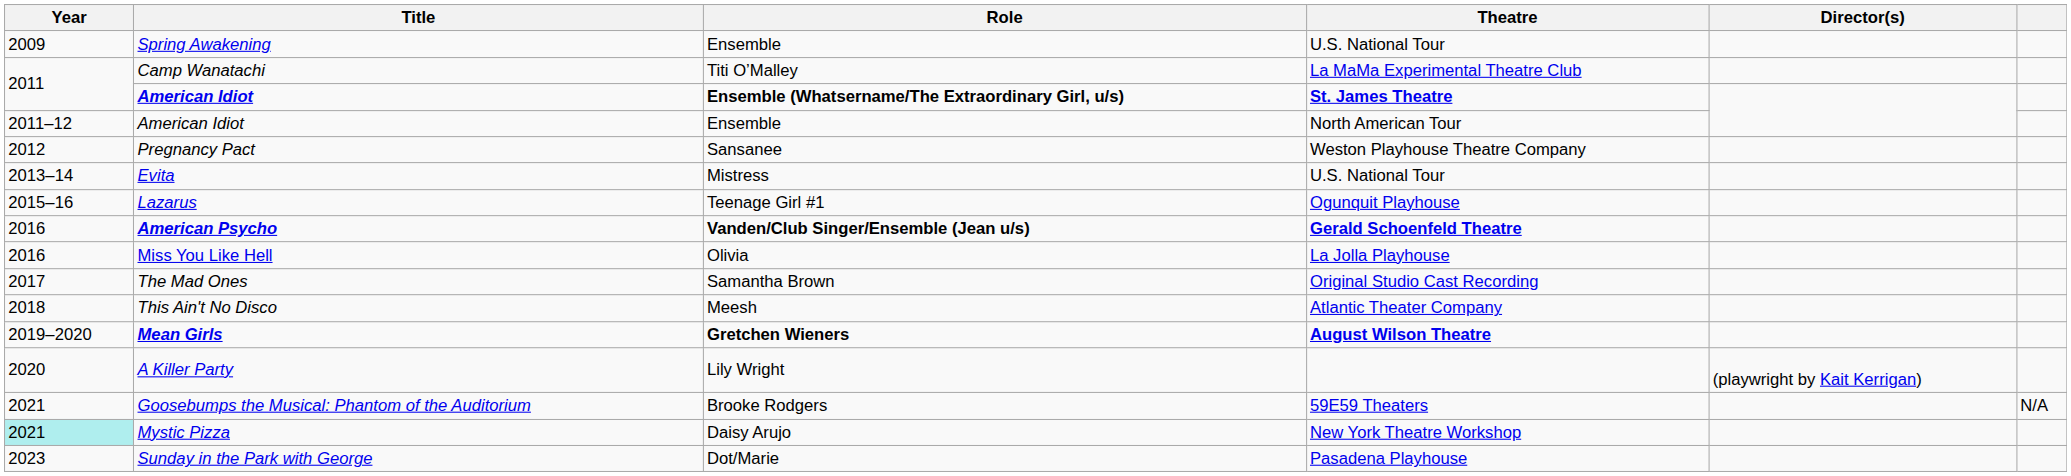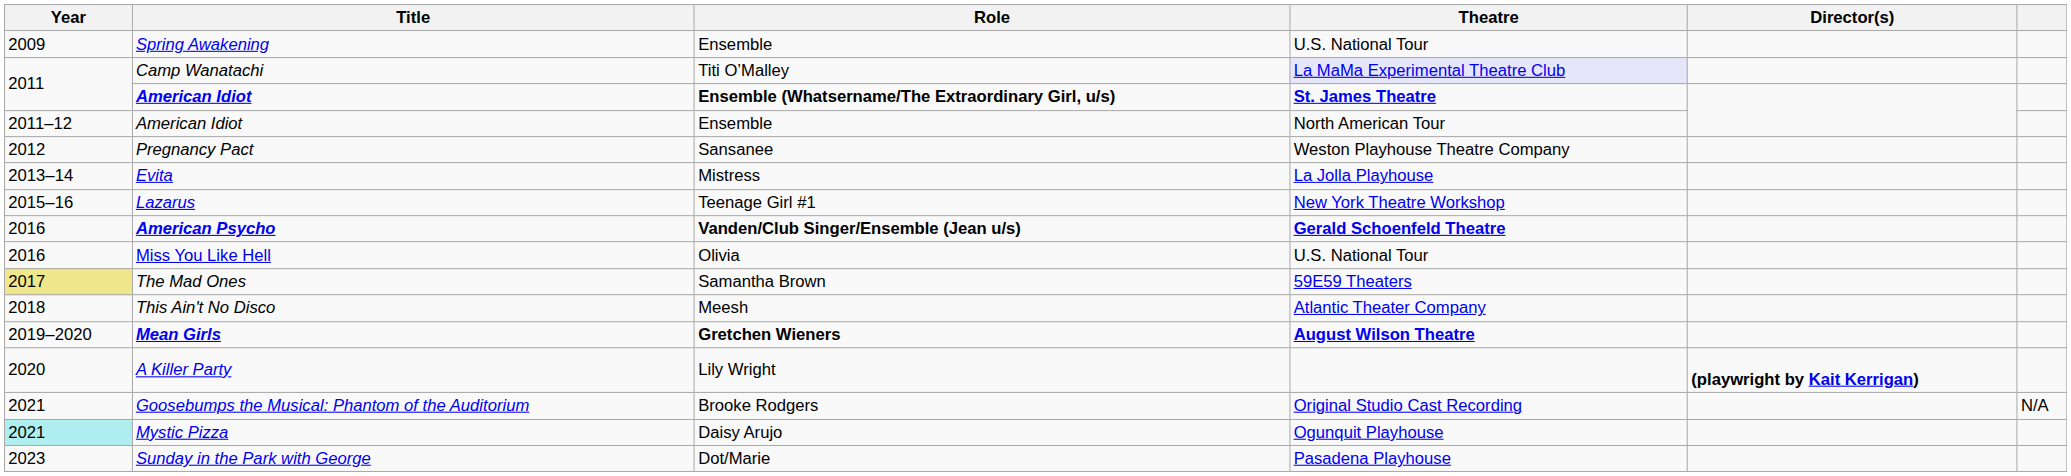Camp Wanatachi | Theatre: no background -> lavender background
Evita | Theatre: U.S. National Tour -> La Jolla Playhouse
Lazarus | Theatre: Ogunquit Playhouse -> New York Theatre Workshop
Miss You Like Hell | Theatre: La Jolla Playhouse -> U.S. National Tour
The Mad Ones | Year: no background -> khaki background
The Mad Ones | Theatre: Original Studio Cast Recording -> 59E59 Theaters
A Killer Party | Director(s): normal -> bold
Goosebumps the Musical: Phantom of the Auditorium | Theatre: 59E59 Theaters -> Original Studio Cast Recording
Mystic Pizza | Theatre: New York Theatre Workshop -> Ogunquit Playhouse
